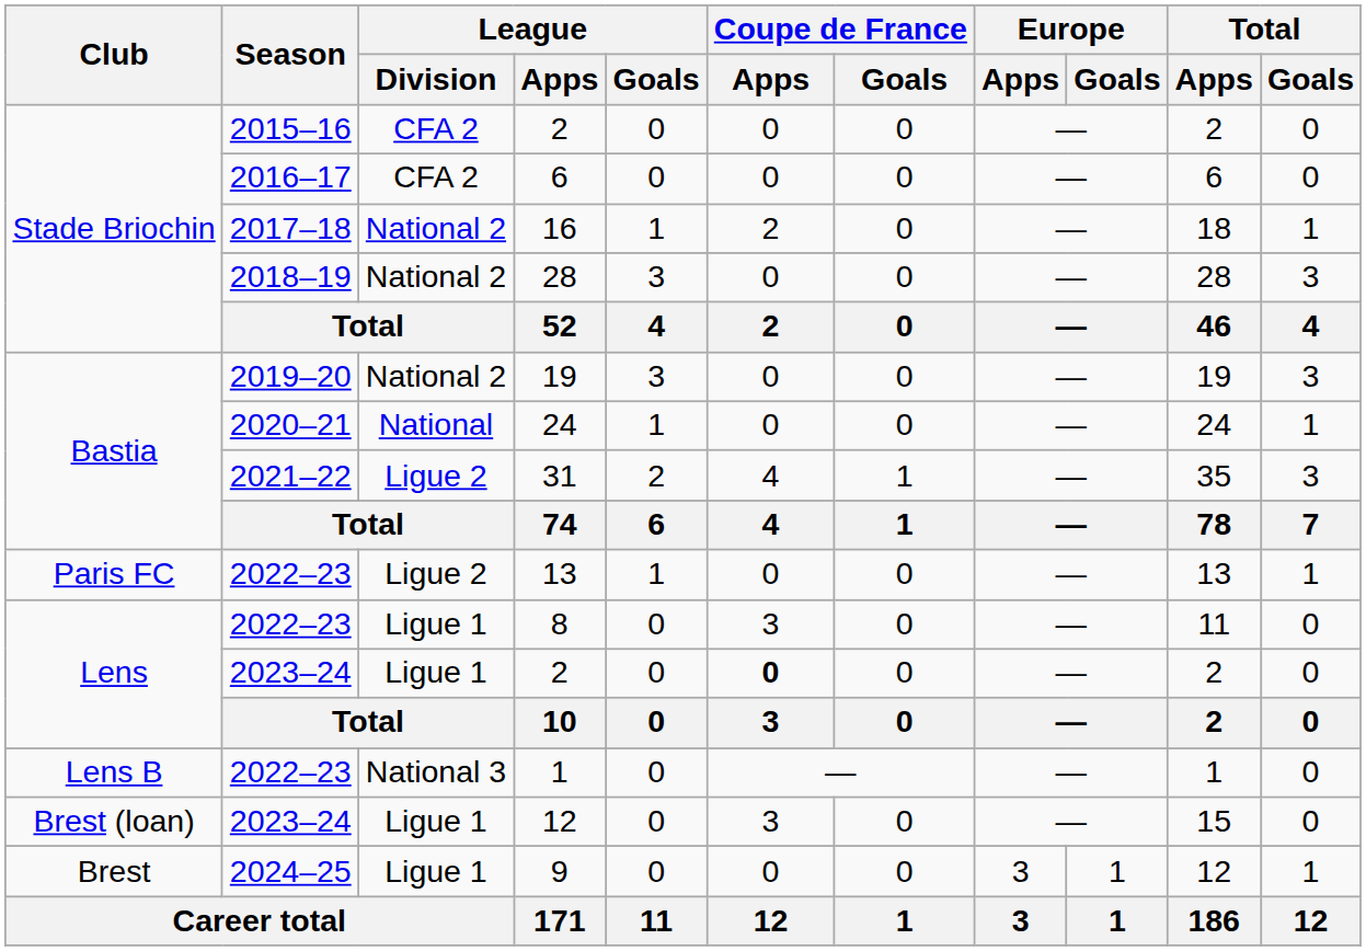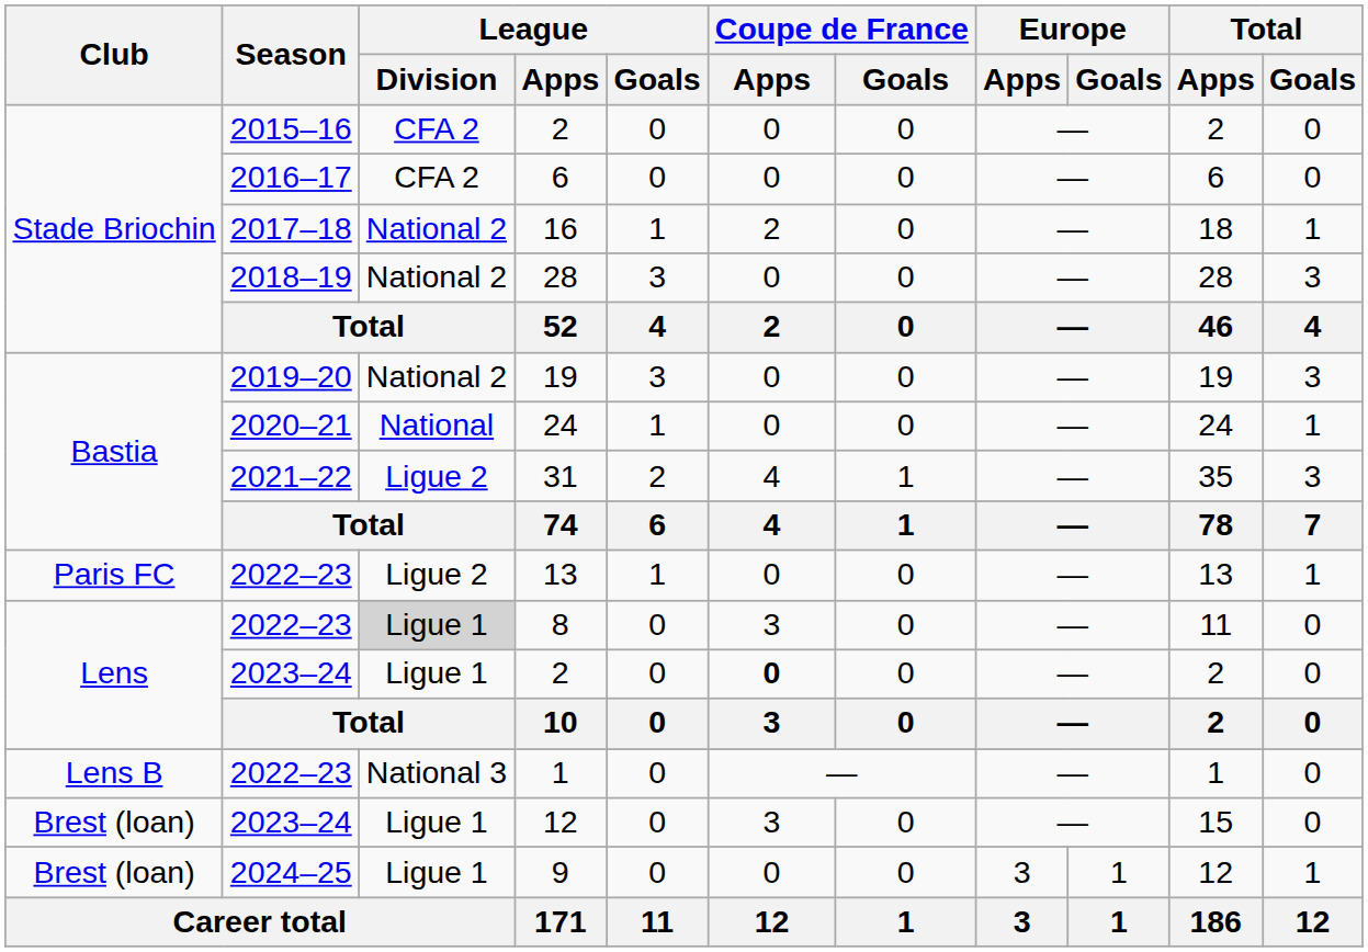8 | League / Division: no background -> lightgrey background
9 | Club: Brest -> Brest (loan)
